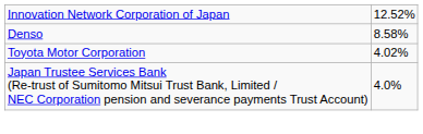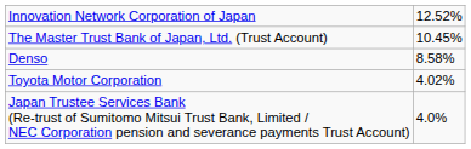+ row: The Master Trust Bank of Japan, Ltd. (Trust Account) | 10.45%
